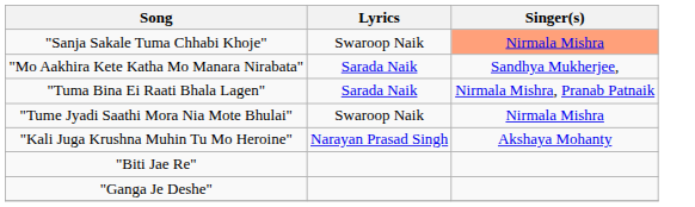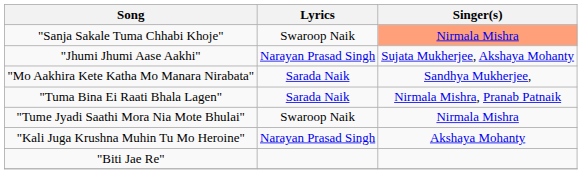+ row: "Jhumi Jhumi Aase Aakhi" | Narayan Prasad Singh | Sujata Mukherjee, Akshaya Mohanty
- row: "Ganga Je Deshe"
